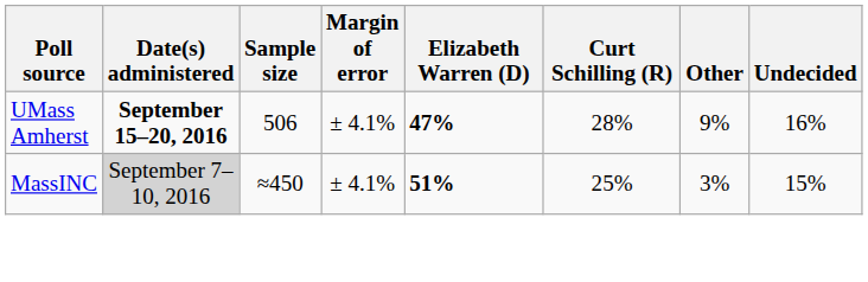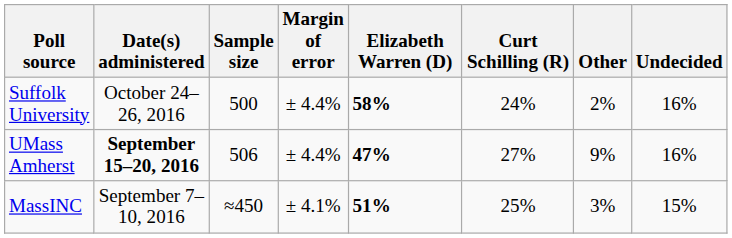+ row: Suffolk University | October 24–26, 2016 | 500 | ± 4.4% | 58% | 24% | 2% | 16%
UMass Amherst | Margin of error: ± 4.1% -> ± 4.4%
UMass Amherst | Curt Schilling (R): 28% -> 27%
MassINC | Date(s) administered: lightgrey background -> no background
